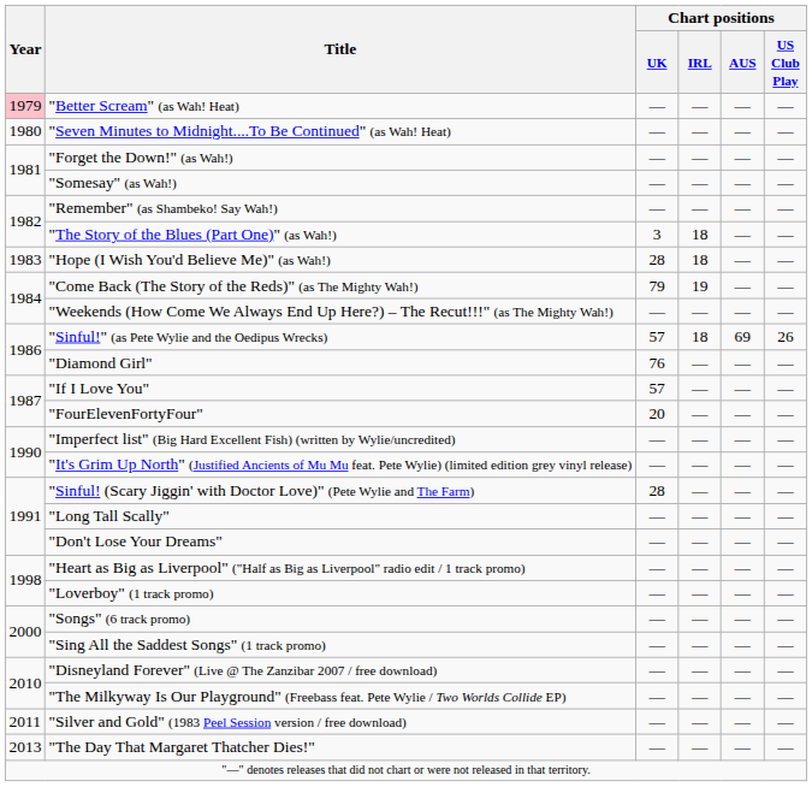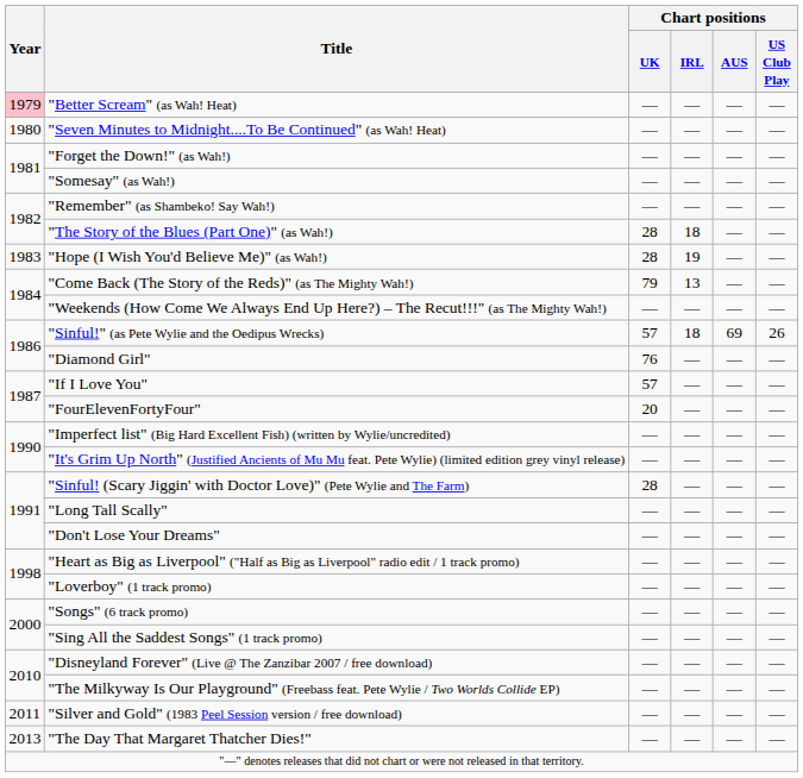"The Story of the Blues (Part One)" (as Wah!) | Chart positions / UK: 3 -> 28
"Hope (I Wish You'd Believe Me)" (as Wah!) | Chart positions / IRL: 18 -> 19
"Come Back (The Story of the Reds)" (as The Mighty Wah!) | Chart positions / IRL: 19 -> 13
